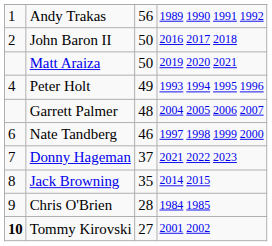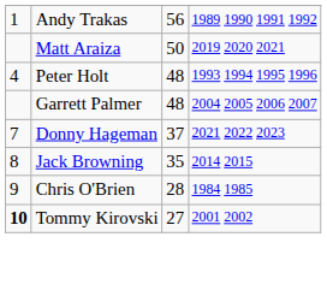- row: 2 | John Baron II | 50 | 2016 2017 2018
Peter Holt | column 3: 49 -> 48
- row: 6 | Nate Tandberg | 46 | 1997 1998 1999 2000
